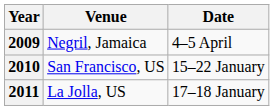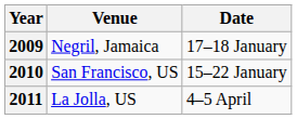2009 | Date: 4–5 April -> 17–18 January
2011 | Date: 17–18 January -> 4–5 April
